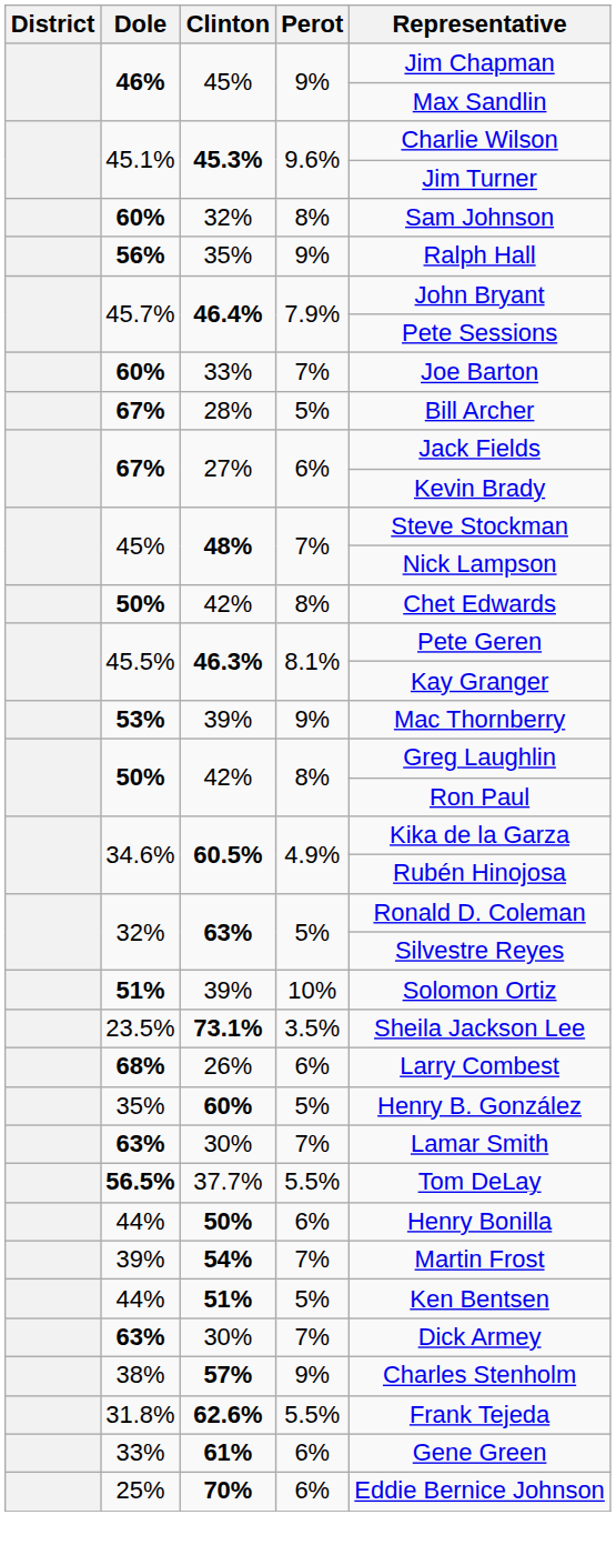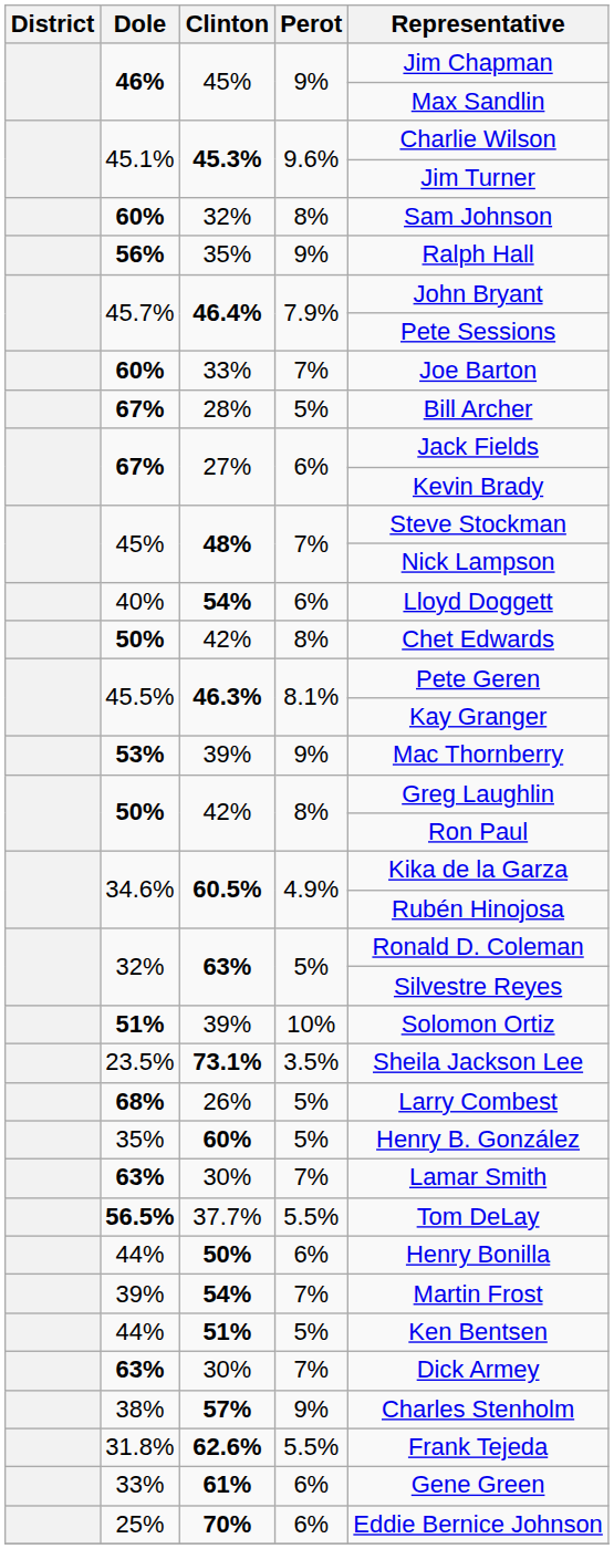+ row: 40% | 54% | 6% | Lloyd Doggett
26% | Perot: 6% -> 5%
